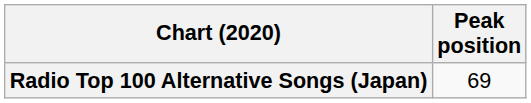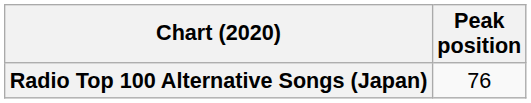Radio Top 100 Alternative Songs (Japan) | Peak position: 69 -> 76
